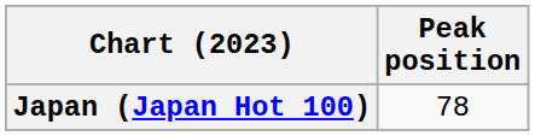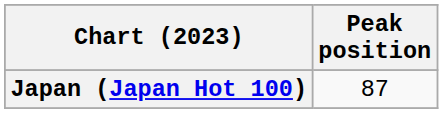Japan (Japan Hot 100) | Peak position: 78 -> 87
